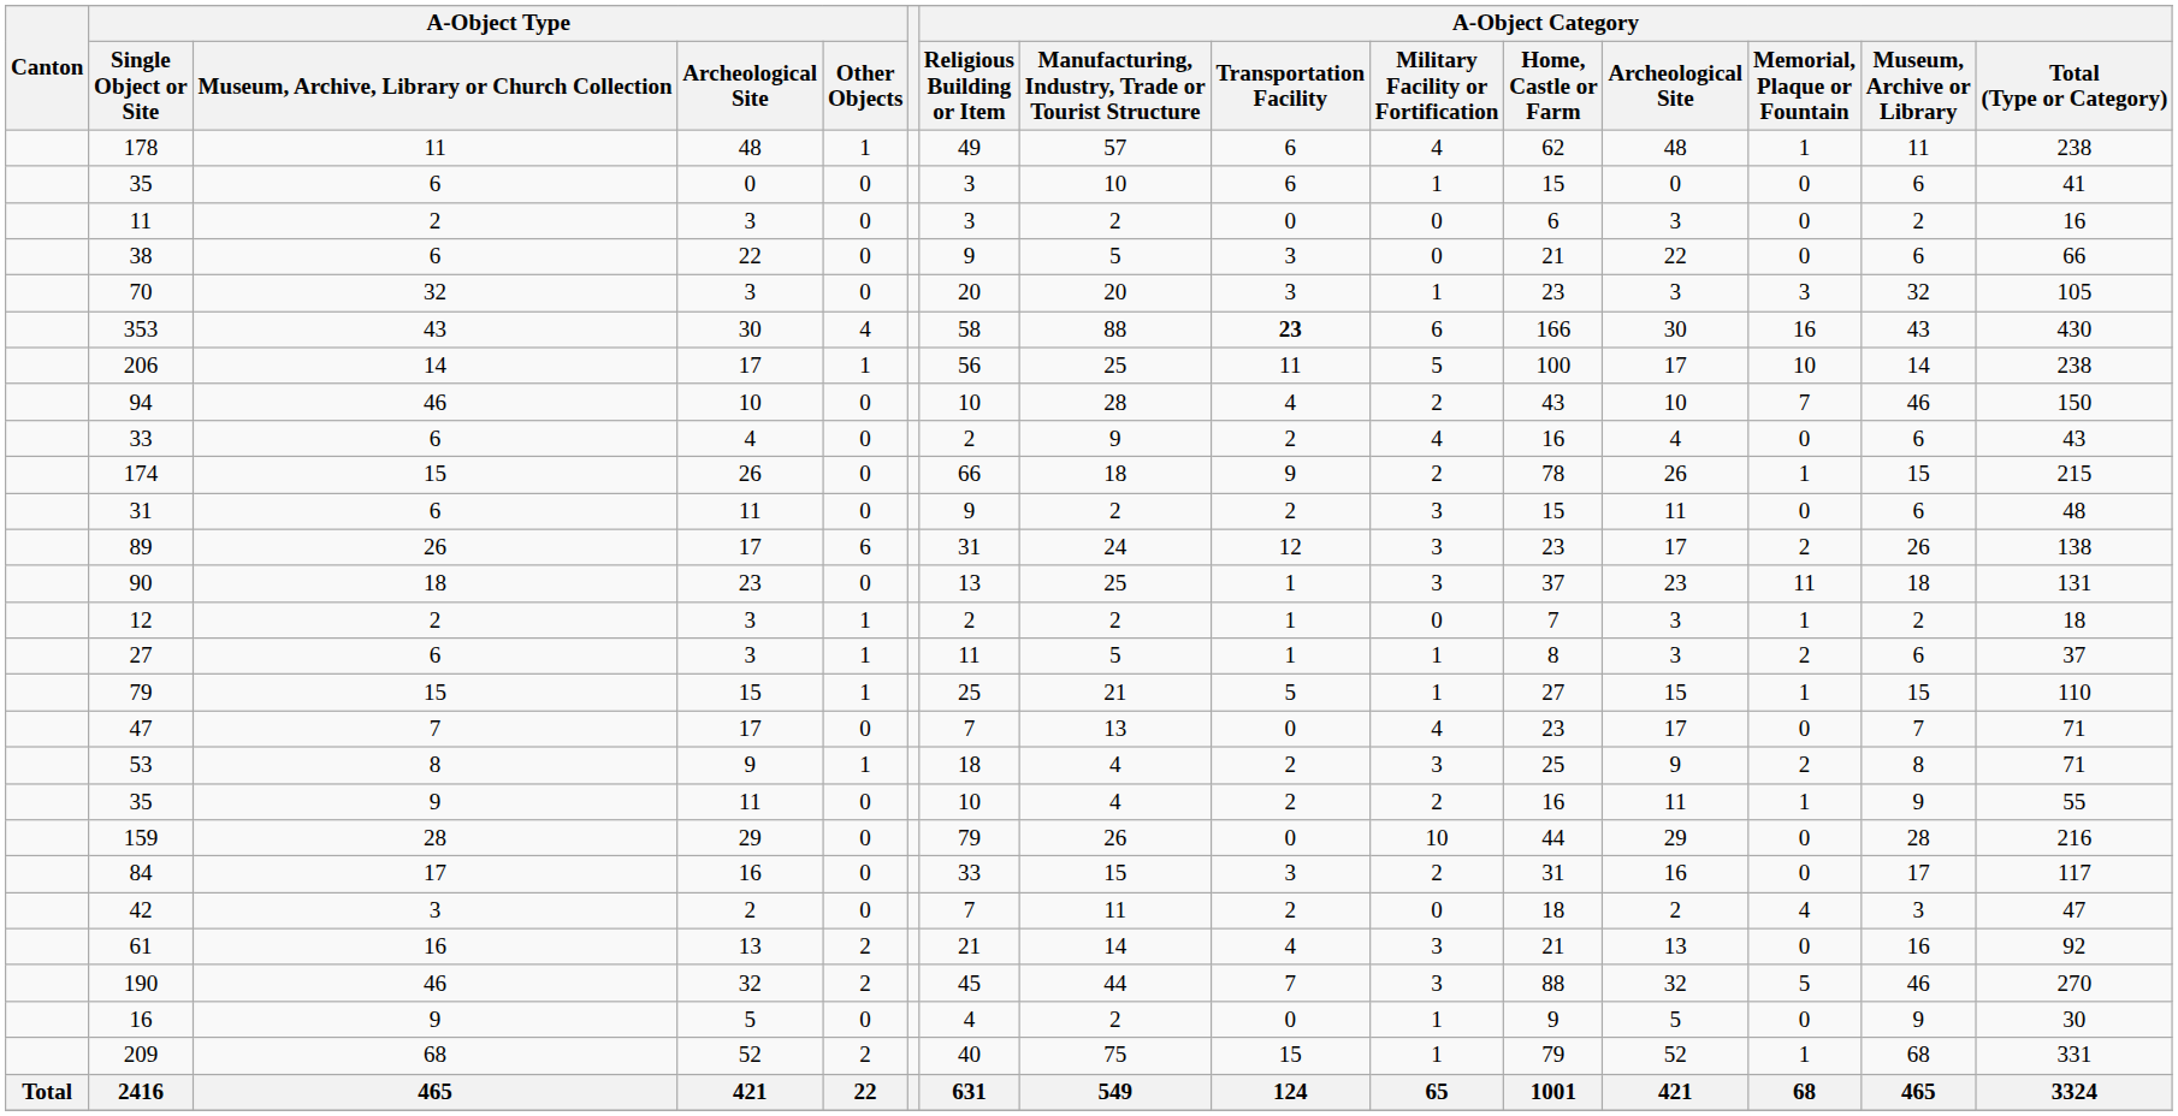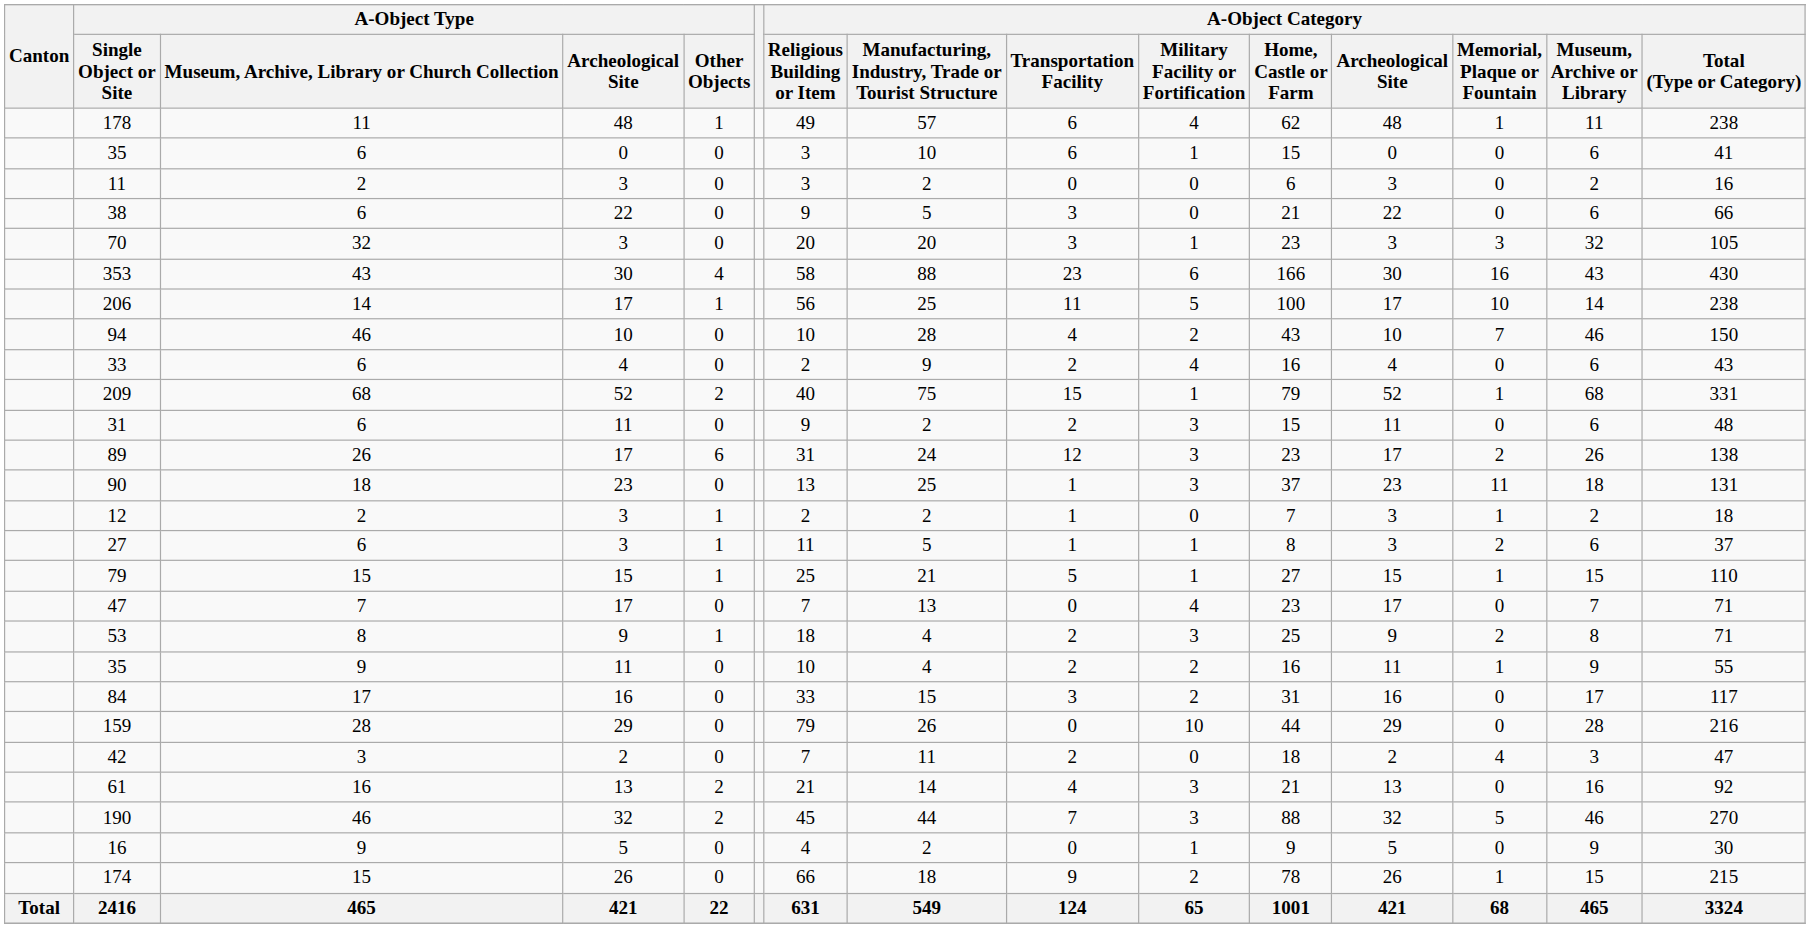353 | A-Object Category / Transportation Facility: bold -> normal
rows swapped: 174 <-> 209
rows swapped: 84 <-> 159
